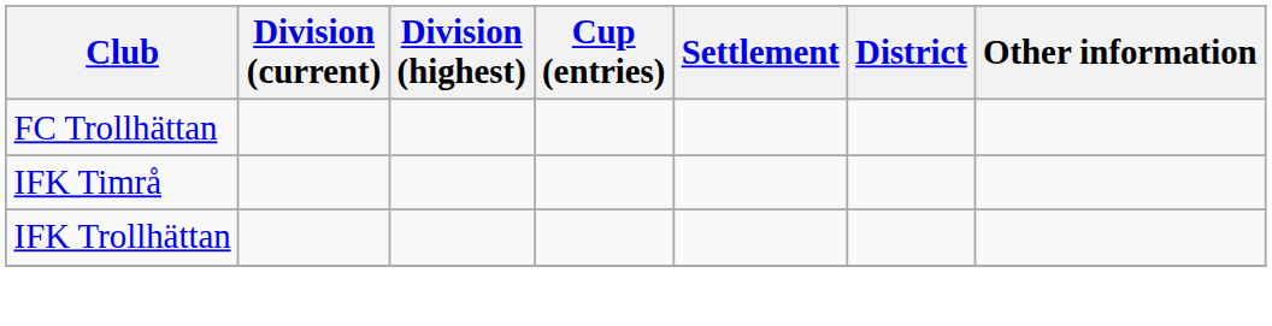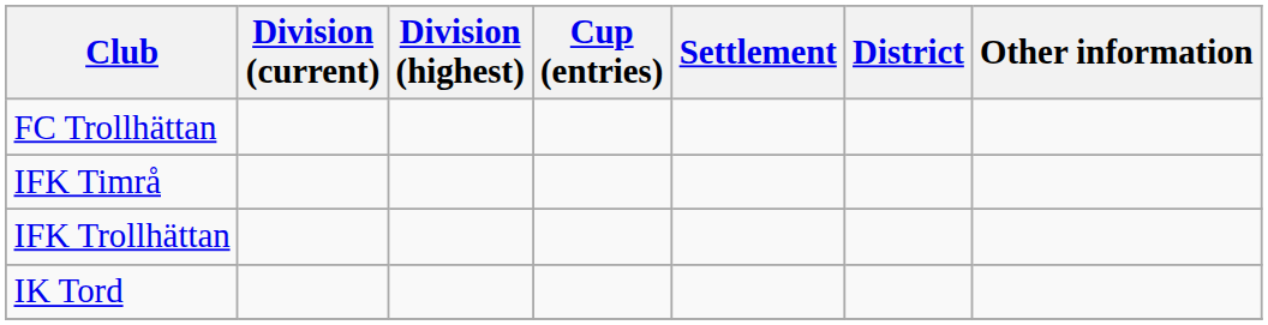+ row: IK Tord
